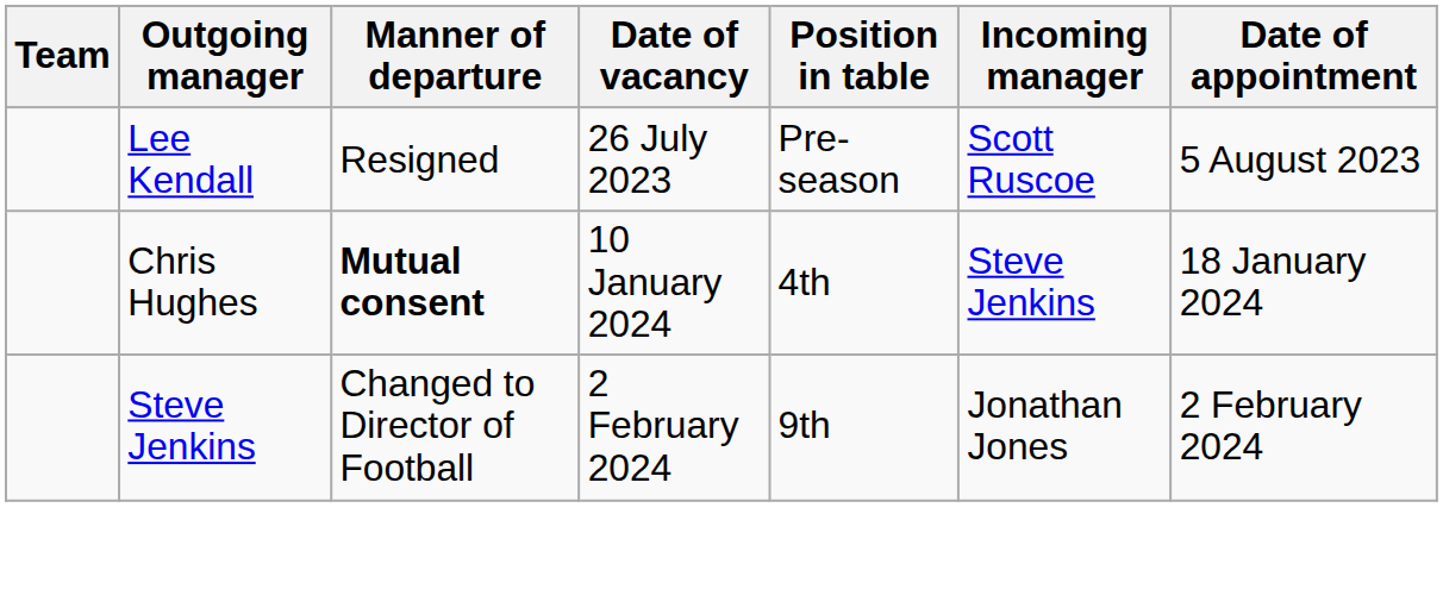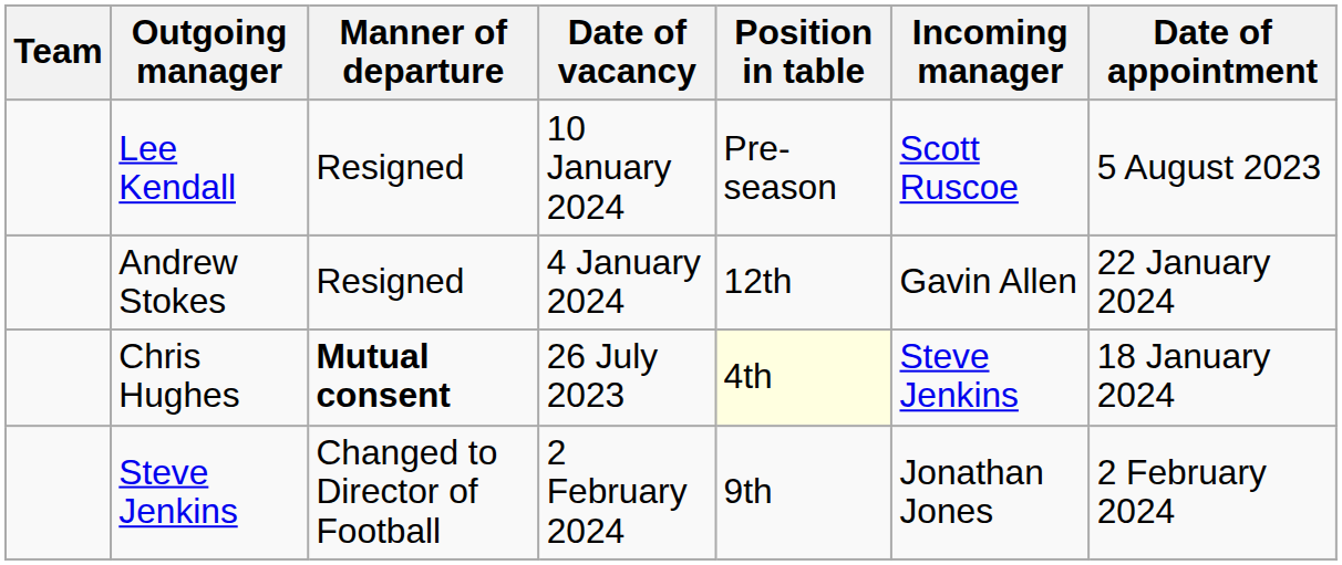Lee Kendall | Date of vacancy: 26 July 2023 -> 10 January 2024
+ row: Andrew Stokes | Resigned | 4 January 2024 | 12th | Gavin Allen | 22 January 2024
Chris Hughes | Date of vacancy: 10 January 2024 -> 26 July 2023
Chris Hughes | Position in table: no background -> lightyellow background
